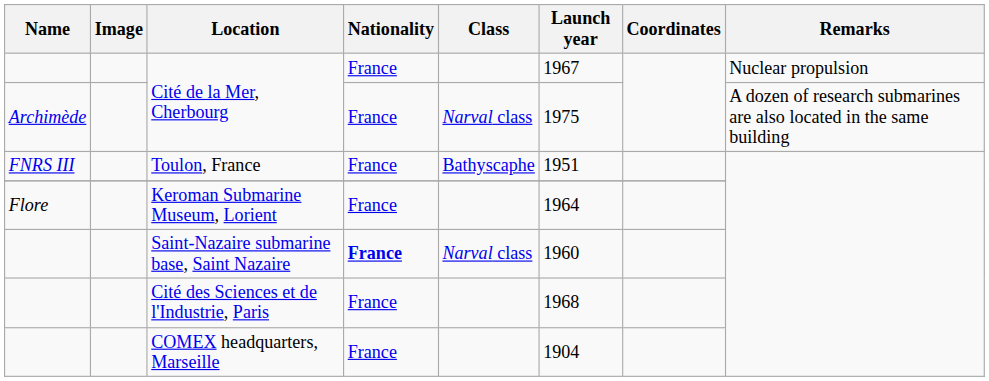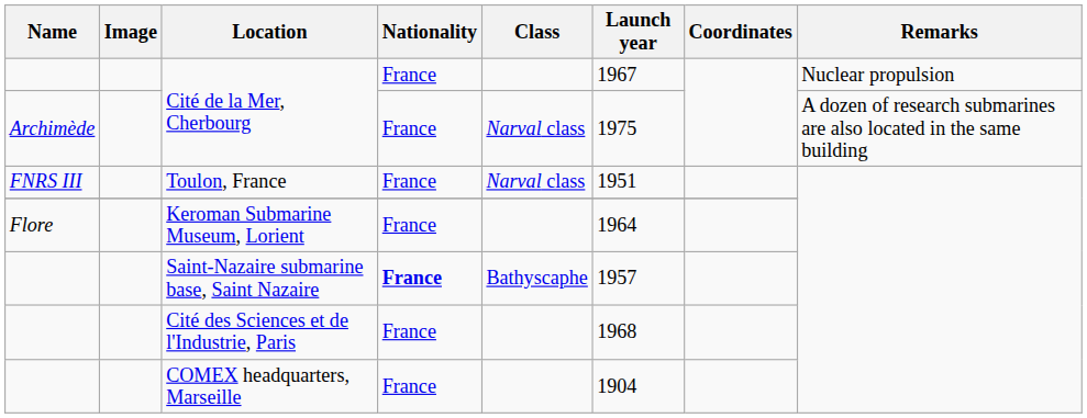Toulon, France | Class: Bathyscaphe -> Narval class
Saint-Nazaire submarine base, Saint Nazaire | Class: Narval class -> Bathyscaphe
Saint-Nazaire submarine base, Saint Nazaire | Launch year: 1960 -> 1957
